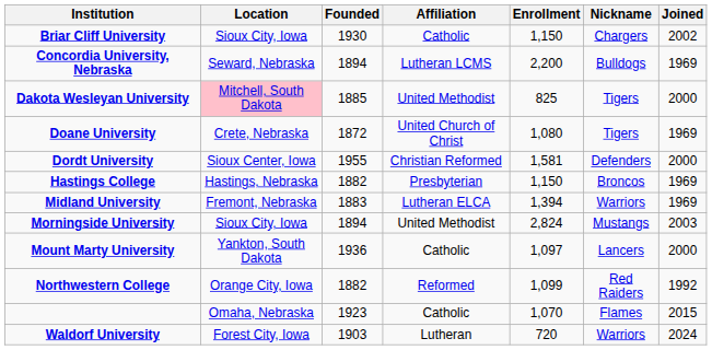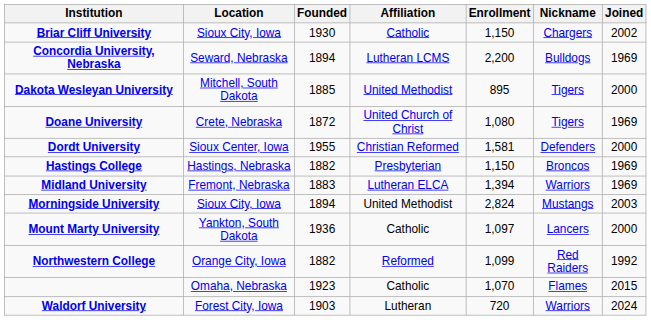Dakota Wesleyan University | Location: pink background -> no background
Dakota Wesleyan University | Enrollment: 825 -> 895
